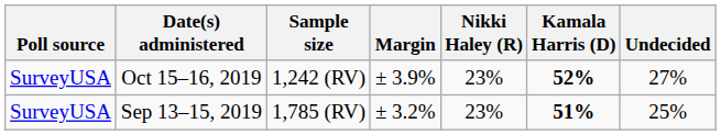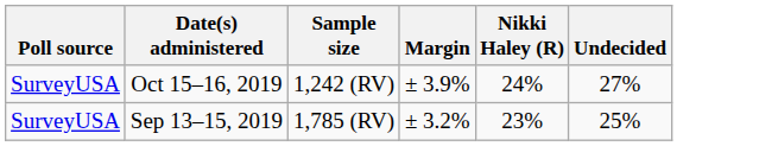- column: Kamala Harris (D) | 52% | 51%
Oct 15–16, 2019 | Nikki Haley (R): 23% -> 24%
